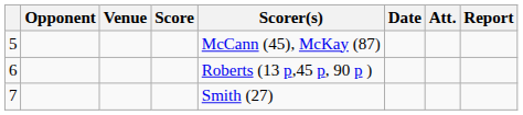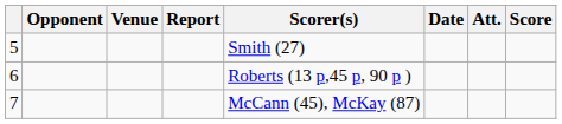columns swapped: Score <-> Report
5 | Scorer(s): McCann (45), McKay (87) -> Smith (27)
7 | Scorer(s): Smith (27) -> McCann (45), McKay (87)
